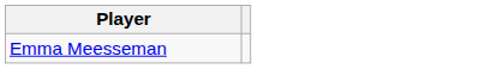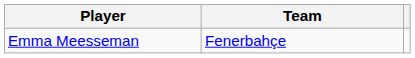+ column: Team | Fenerbahçe
